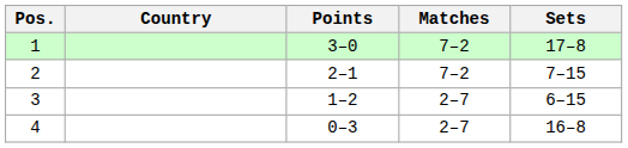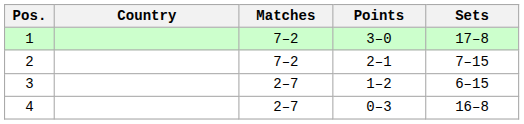columns swapped: Points <-> Matches
